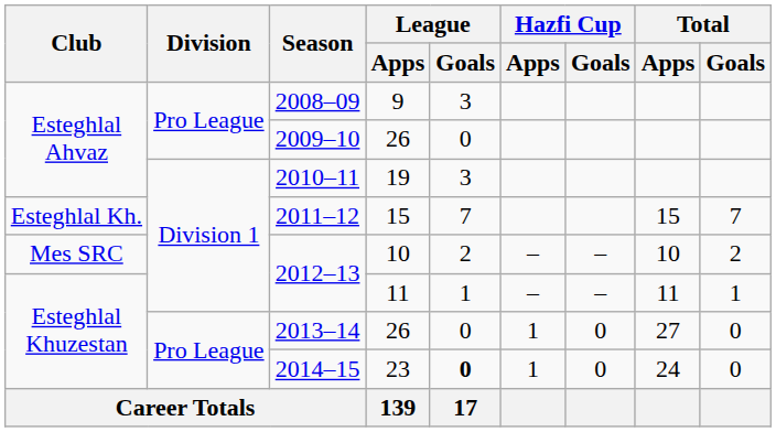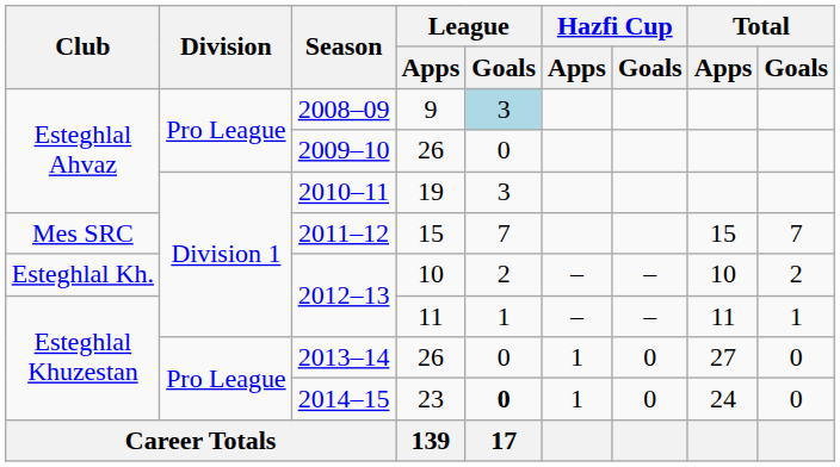2008–09 | League / Goals: no background -> lightblue background
2011–12 | Club: Esteghlal Kh. -> Mes SRC
2012–13 / 10 | Club: Mes SRC -> Esteghlal Kh.
